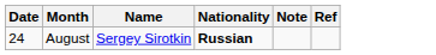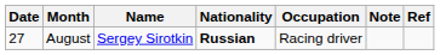+ column: Occupation | Racing driver
August | Date: 24 -> 27
